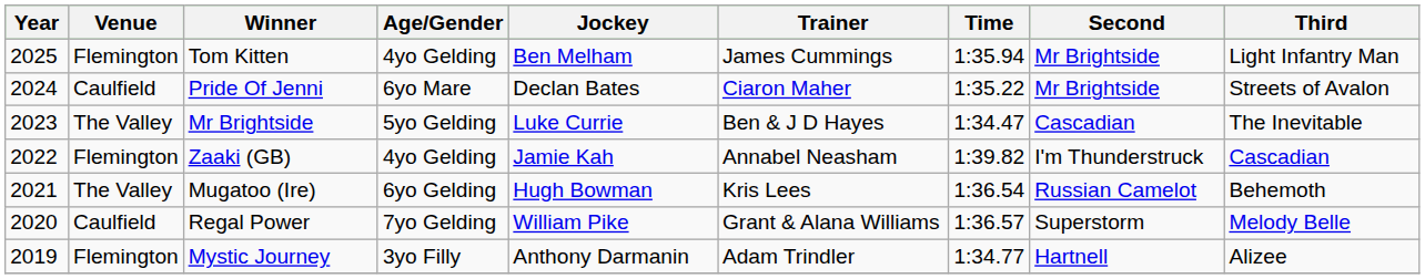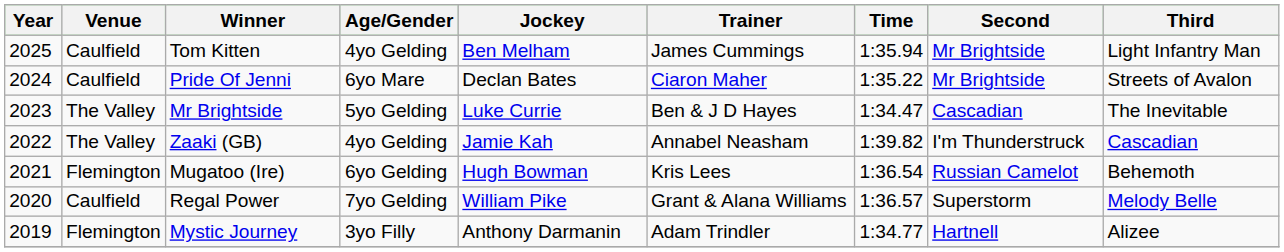Tom Kitten | Venue: Flemington -> Caulfield
Zaaki (GB) | Venue: Flemington -> The Valley
Mugatoo (Ire) | Venue: The Valley -> Flemington
